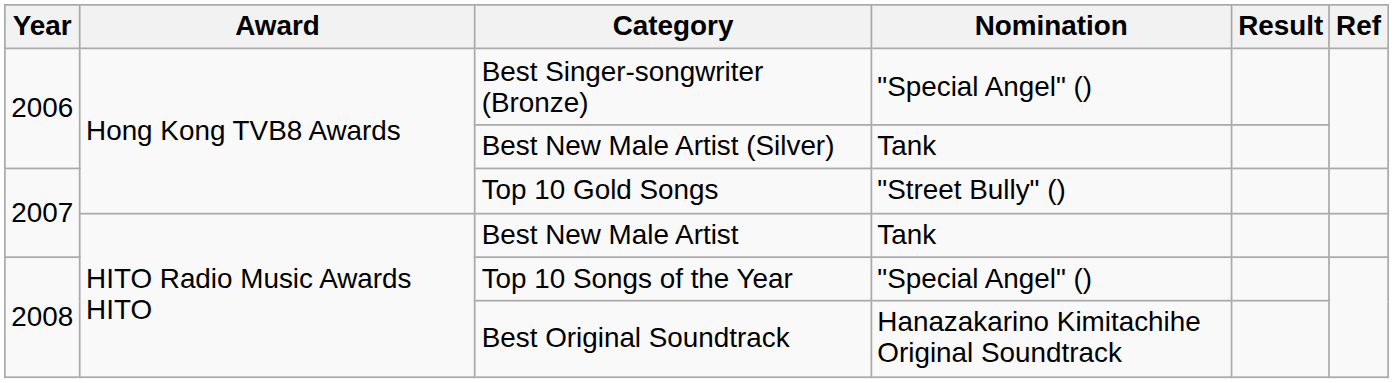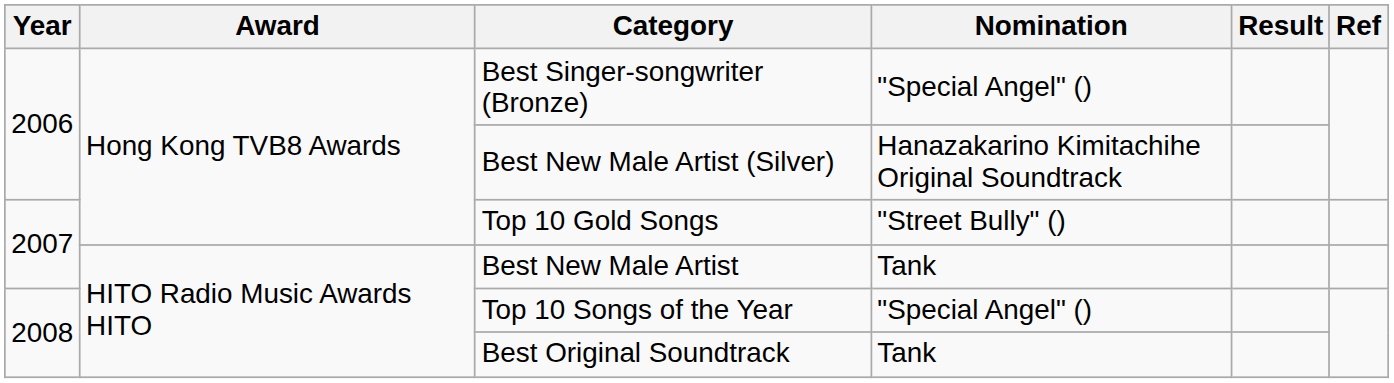Best New Male Artist (Silver) | Nomination: Tank -> Hanazakarino Kimitachihe Original Soundtrack
Best Original Soundtrack | Nomination: Hanazakarino Kimitachihe Original Soundtrack -> Tank
